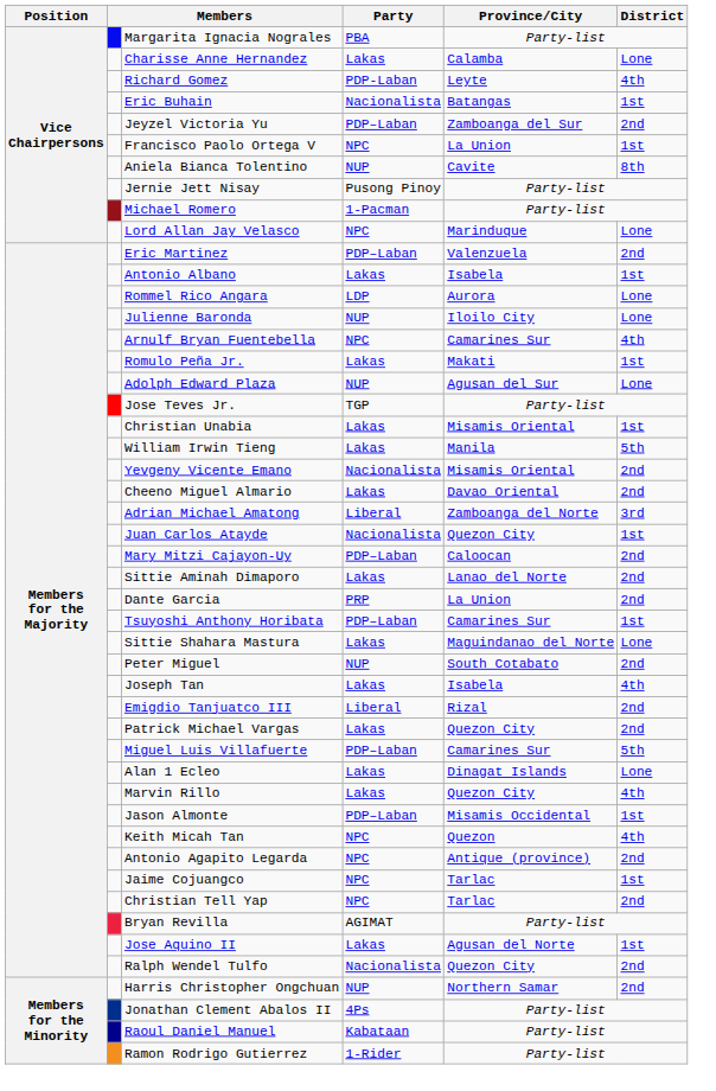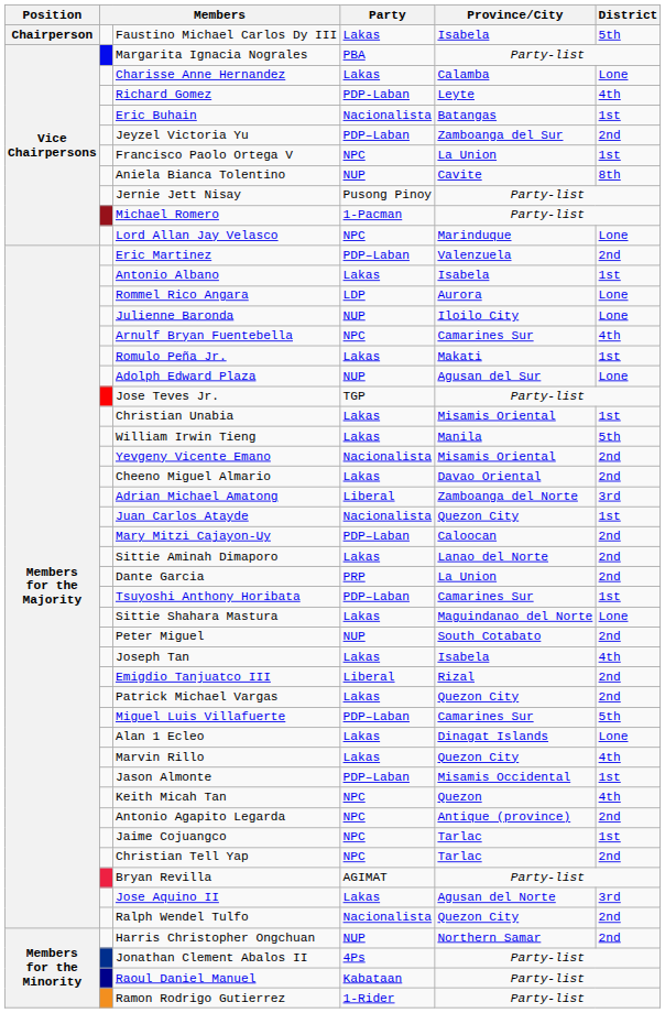+ row: Chairperson | Faustino Michael Carlos Dy III | Lakas | Isabela | 5th
Jose Aquino II | District: 1st -> 3rd
